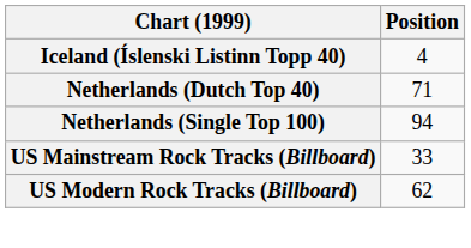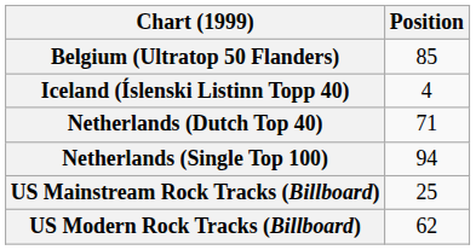+ row: Belgium (Ultratop 50 Flanders) | 85
US Mainstream Rock Tracks (Billboard) | Position: 33 -> 25
